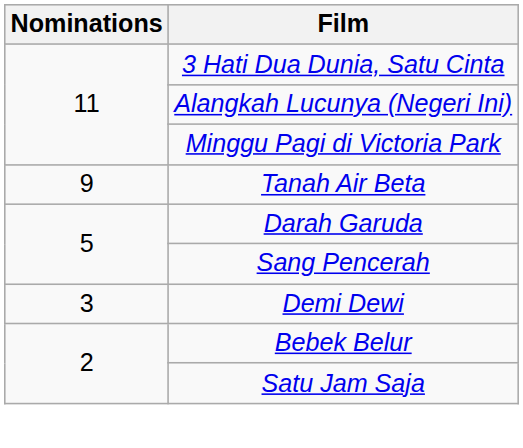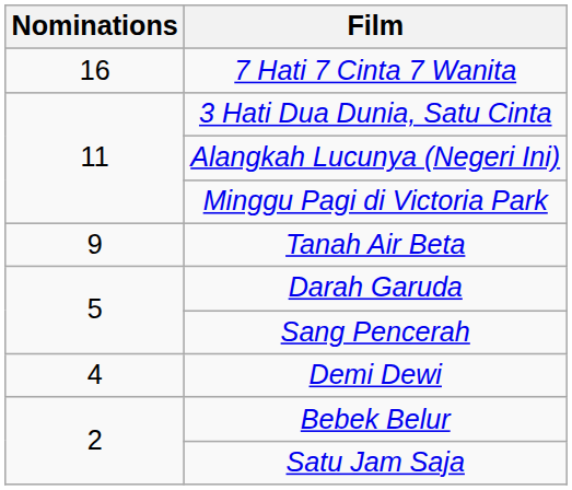+ row: 16 | 7 Hati 7 Cinta 7 Wanita
Demi Dewi | Nominations: 3 -> 4
